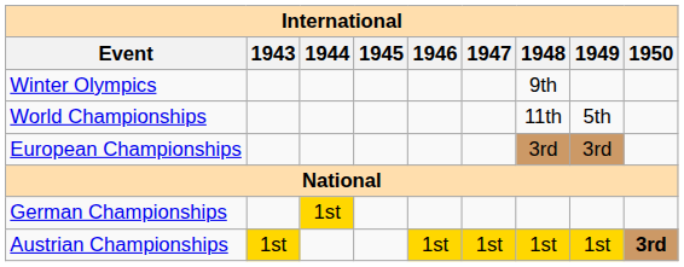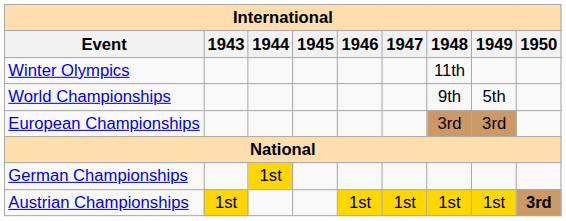Winter Olympics | 1948: 9th -> 11th
World Championships | 1948: 11th -> 9th
